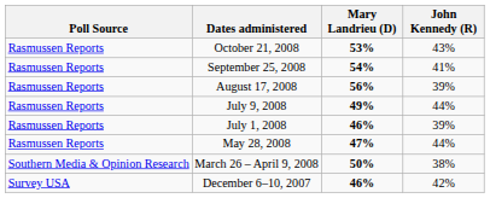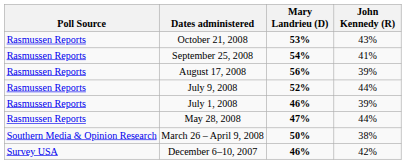July 9, 2008 | Mary Landrieu (D): 49% -> 52%
